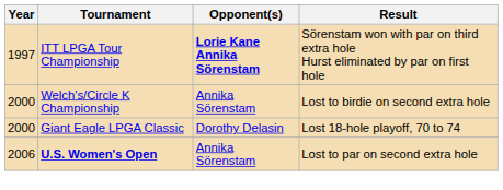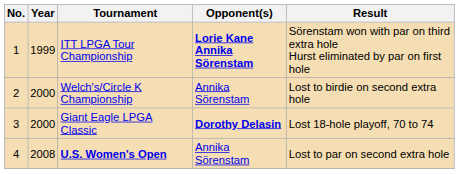+ column: No. | 1 | 2 | 3 | 4
ITT LPGA Tour Championship | Year: 1997 -> 1999
Giant Eagle LPGA Classic | Opponent(s): normal -> bold
U.S. Women's Open | Year: 2006 -> 2008
